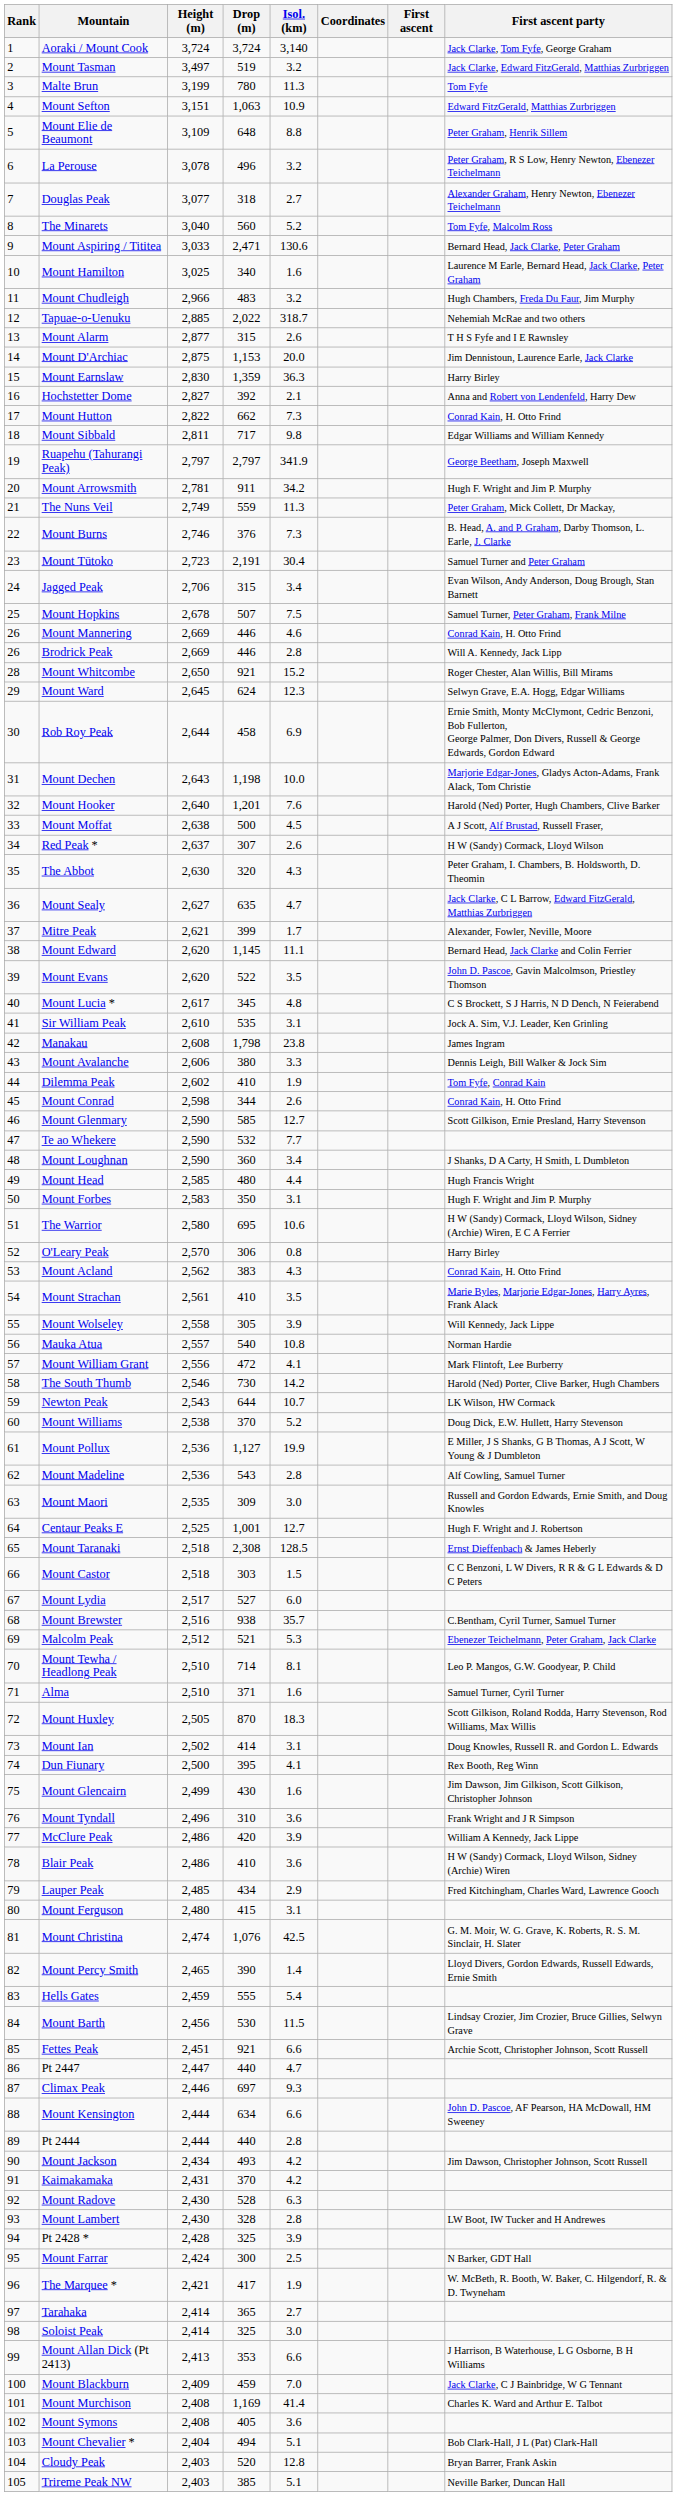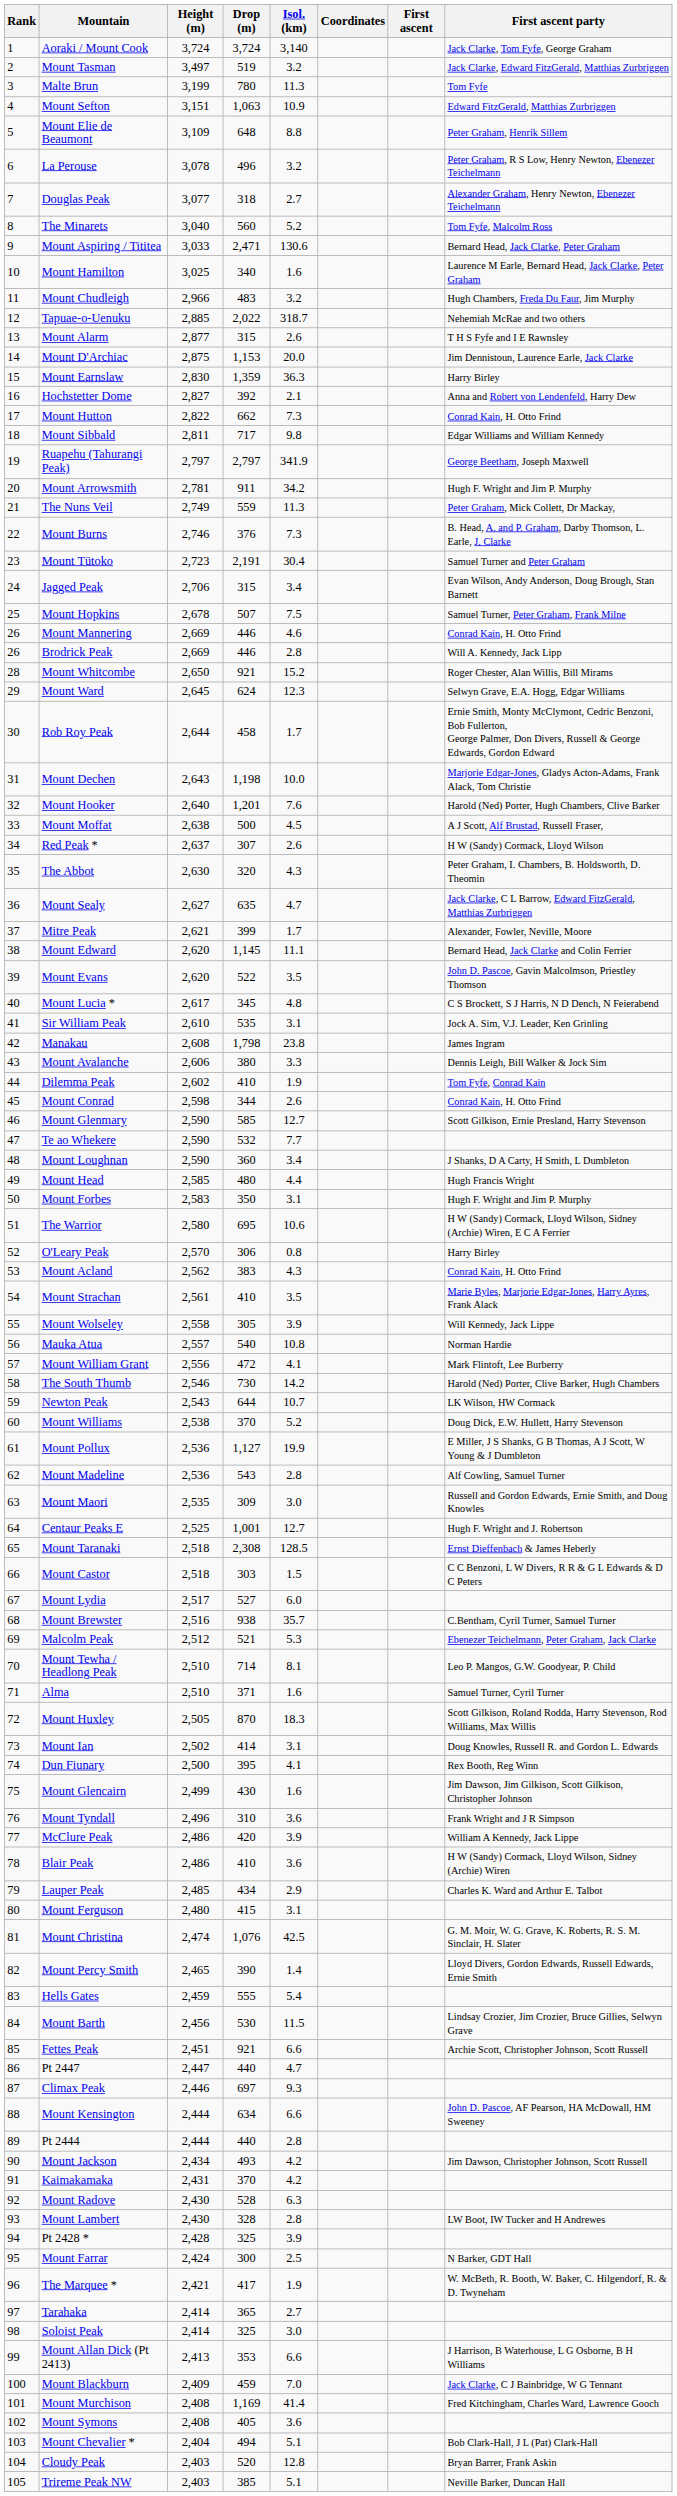Rob Roy Peak | Isol. (km): 6.9 -> 1.7
Lauper Peak | First ascent party: Fred Kitchingham, Charles Ward, Lawrence Gooch -> Charles K. Ward and Arthur E. Talbot
Mount Murchison | First ascent party: Charles K. Ward and Arthur E. Talbot -> Fred Kitchingham, Charles Ward, Lawrence Gooch
